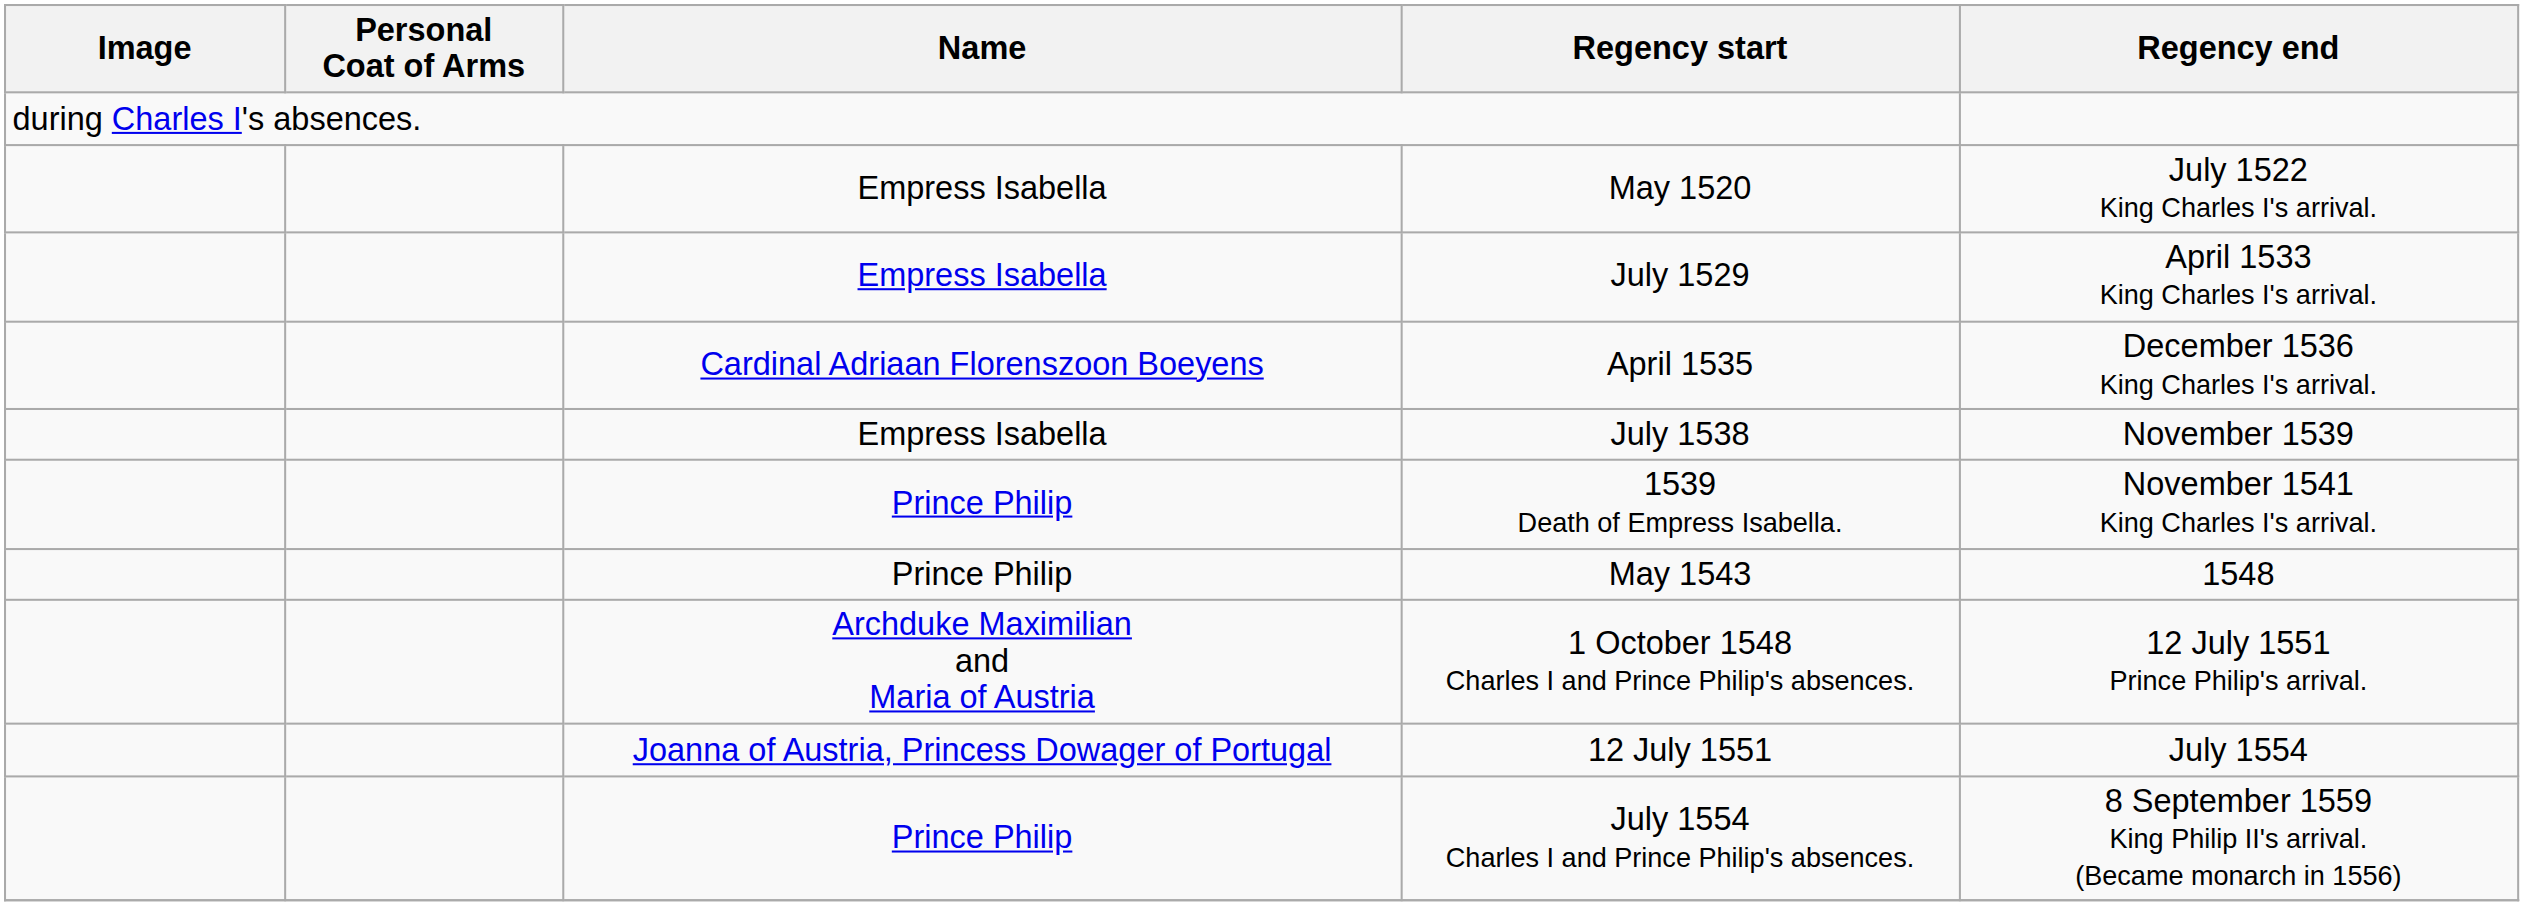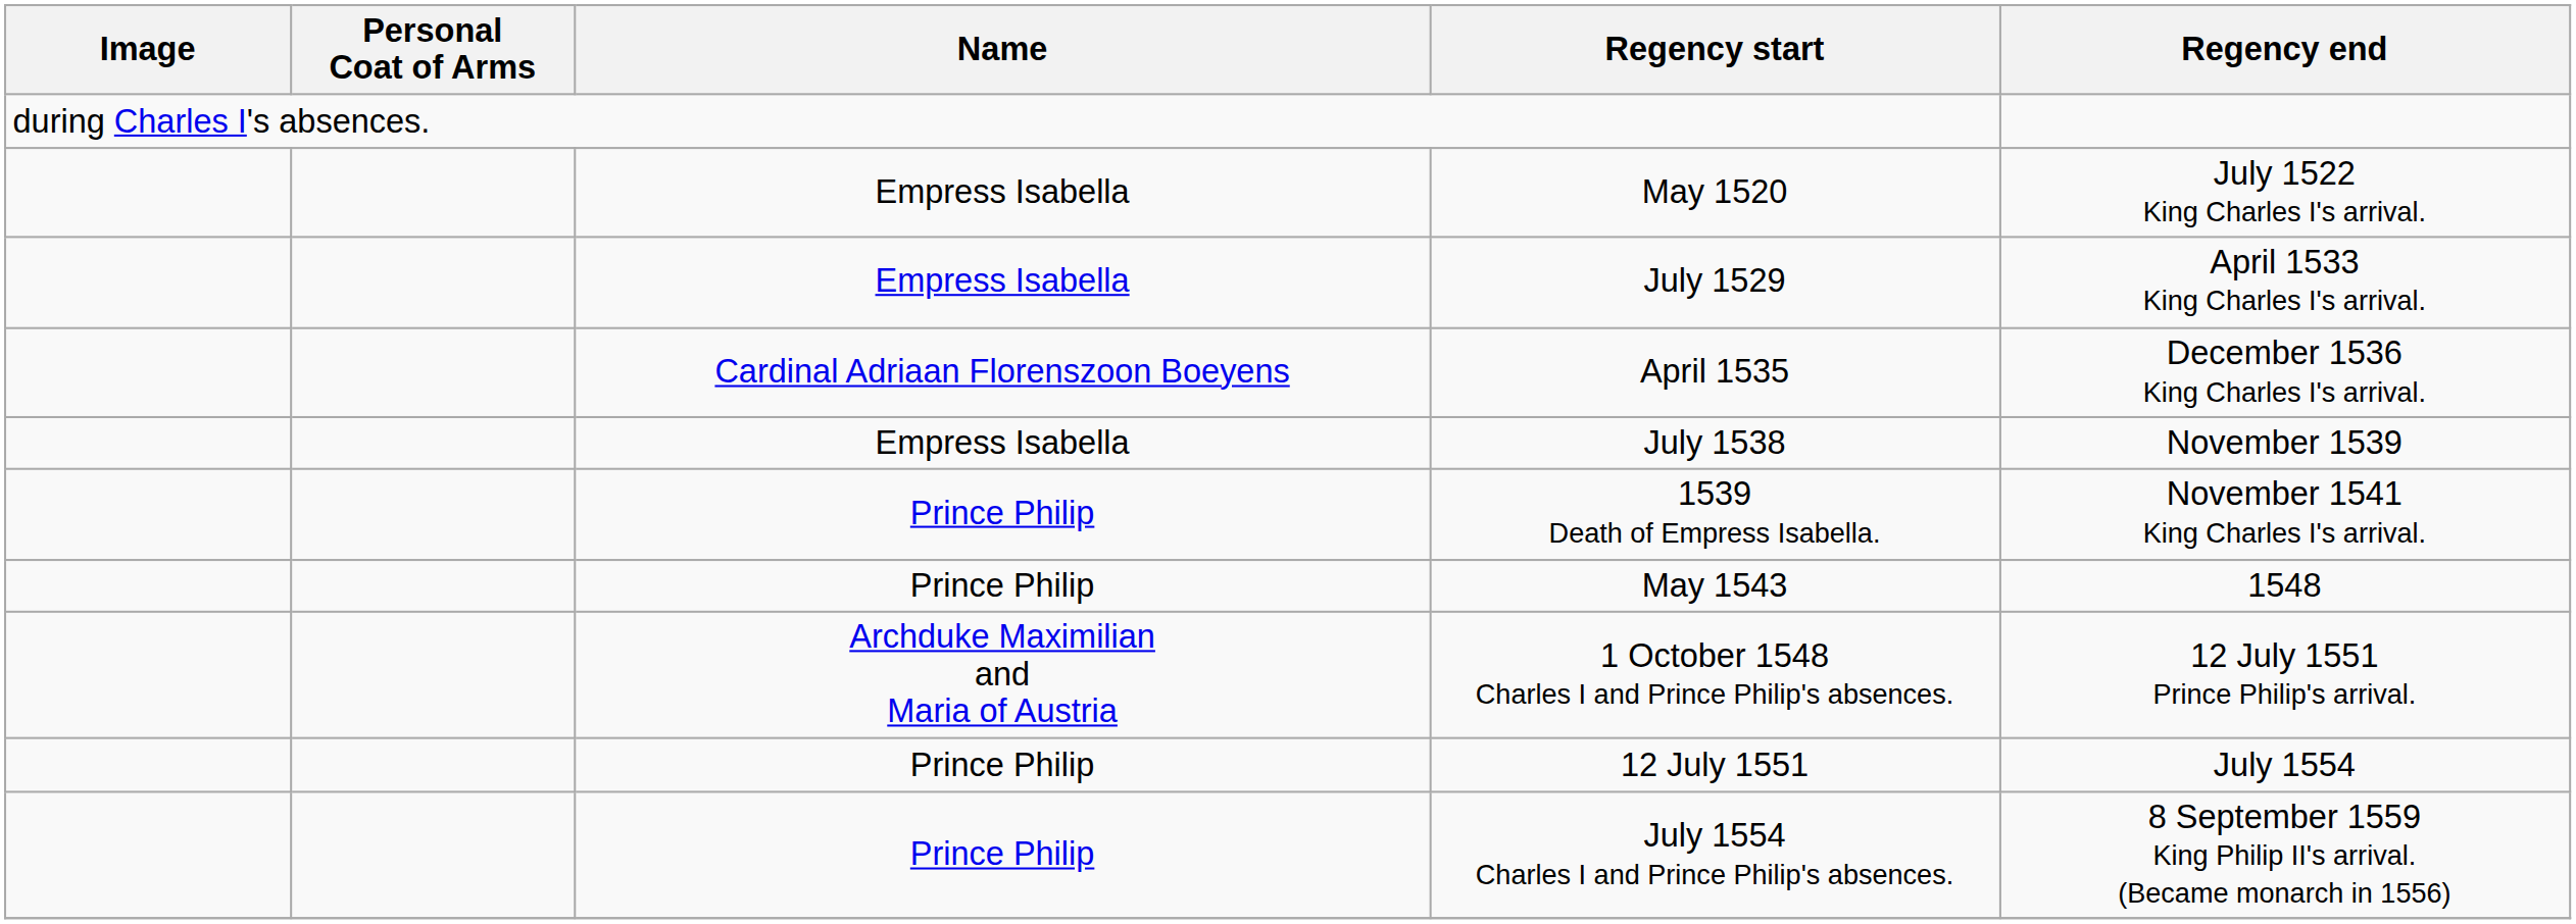12 July 1551 | Name: Joanna of Austria, Princess Dowager of Portugal -> Prince Philip
